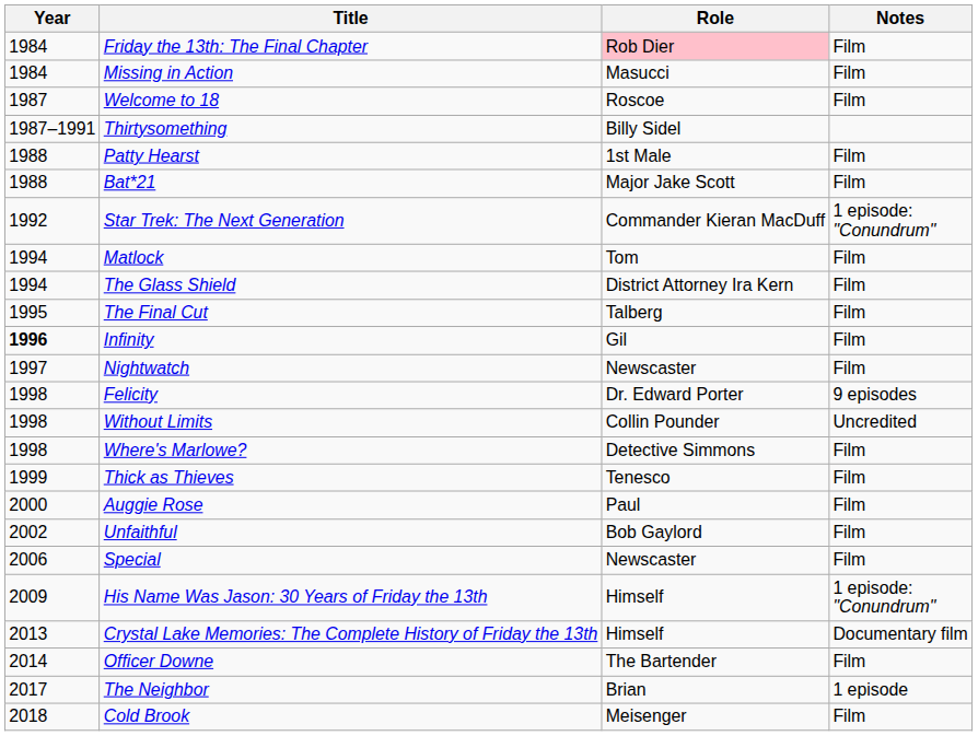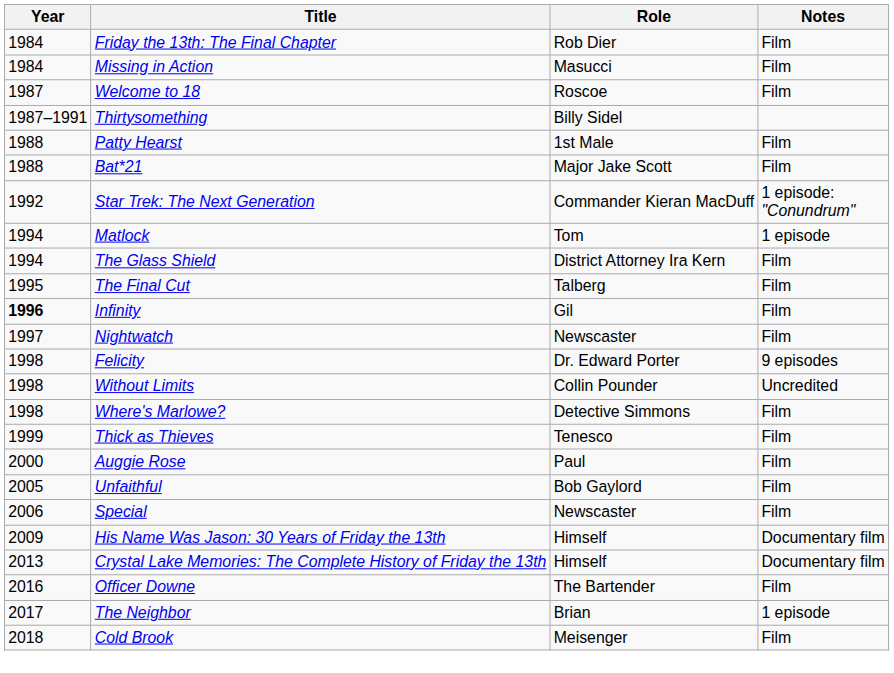Friday the 13th: The Final Chapter | Role: pink background -> no background
Matlock | Notes: Film -> 1 episode
Unfaithful | Year: 2002 -> 2005
His Name Was Jason: 30 Years of Friday the 13th | Notes: 1 episode: "Conundrum" -> Documentary film
Officer Downe | Year: 2014 -> 2016
